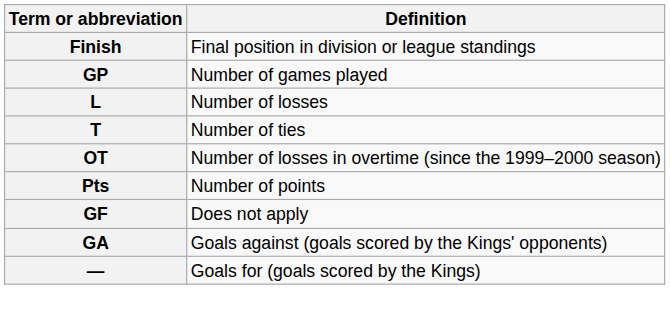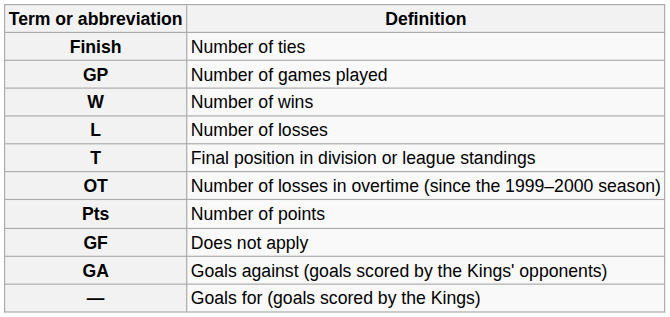Finish | Definition: Final position in division or league standings -> Number of ties
+ row: W | Number of wins
T | Definition: Number of ties -> Final position in division or league standings
